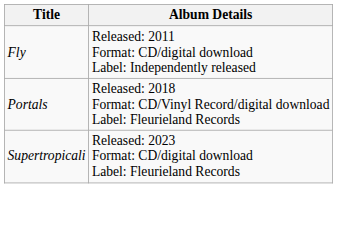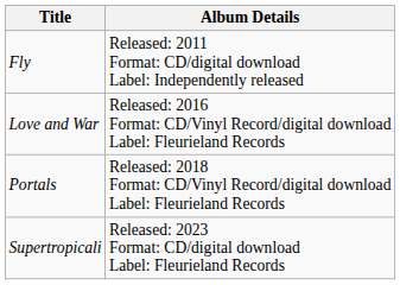+ row: Love and War | Released: 2016 Format: CD/Vinyl Record/digital download Label: Fleurieland Records
